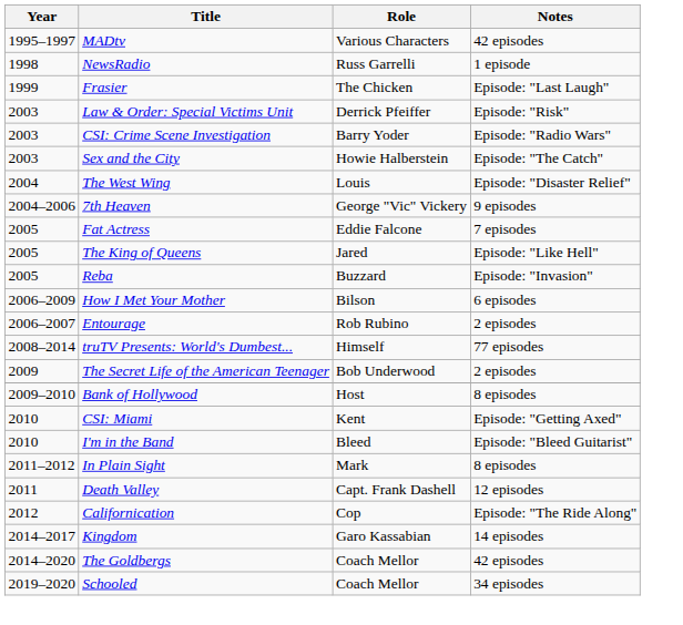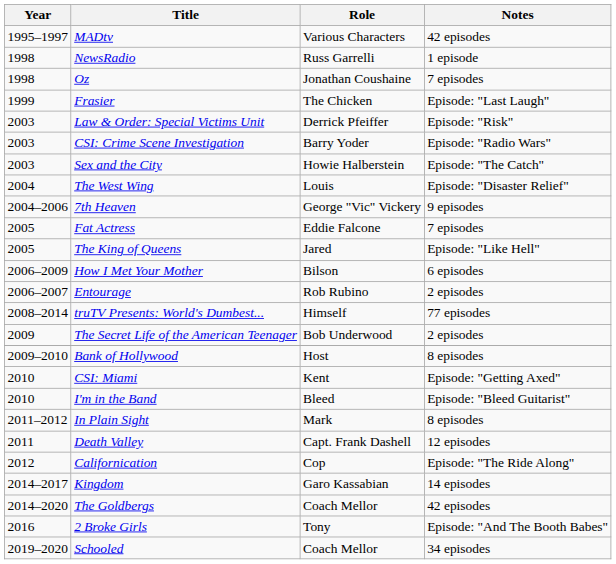+ row: 1998 | Oz | Jonathan Coushaine | 7 episodes
- row: 2005 | Reba | Buzzard | Episode: "Invasion"
+ row: 2016 | 2 Broke Girls | Tony | Episode: "And The Booth Babes"
